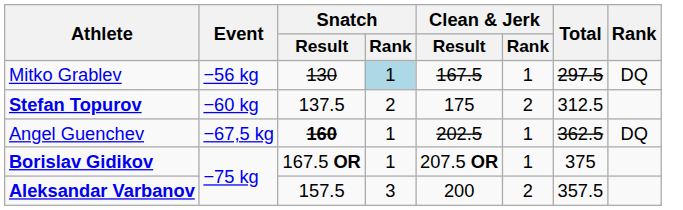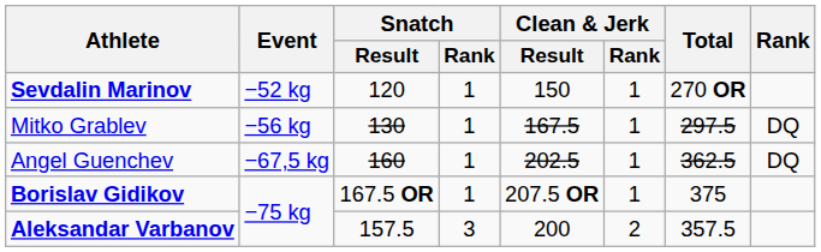+ row: Sevdalin Marinov | −52 kg | 120 | 1 | 150 | 1 | 270 OR
Mitko Grablev | Snatch / Rank: lightblue background -> no background
- row: Stefan Topurov | −60 kg | 137.5 | 2 | 175 | 2 | 312.5
Angel Guenchev | Snatch / Result: bold -> normal
